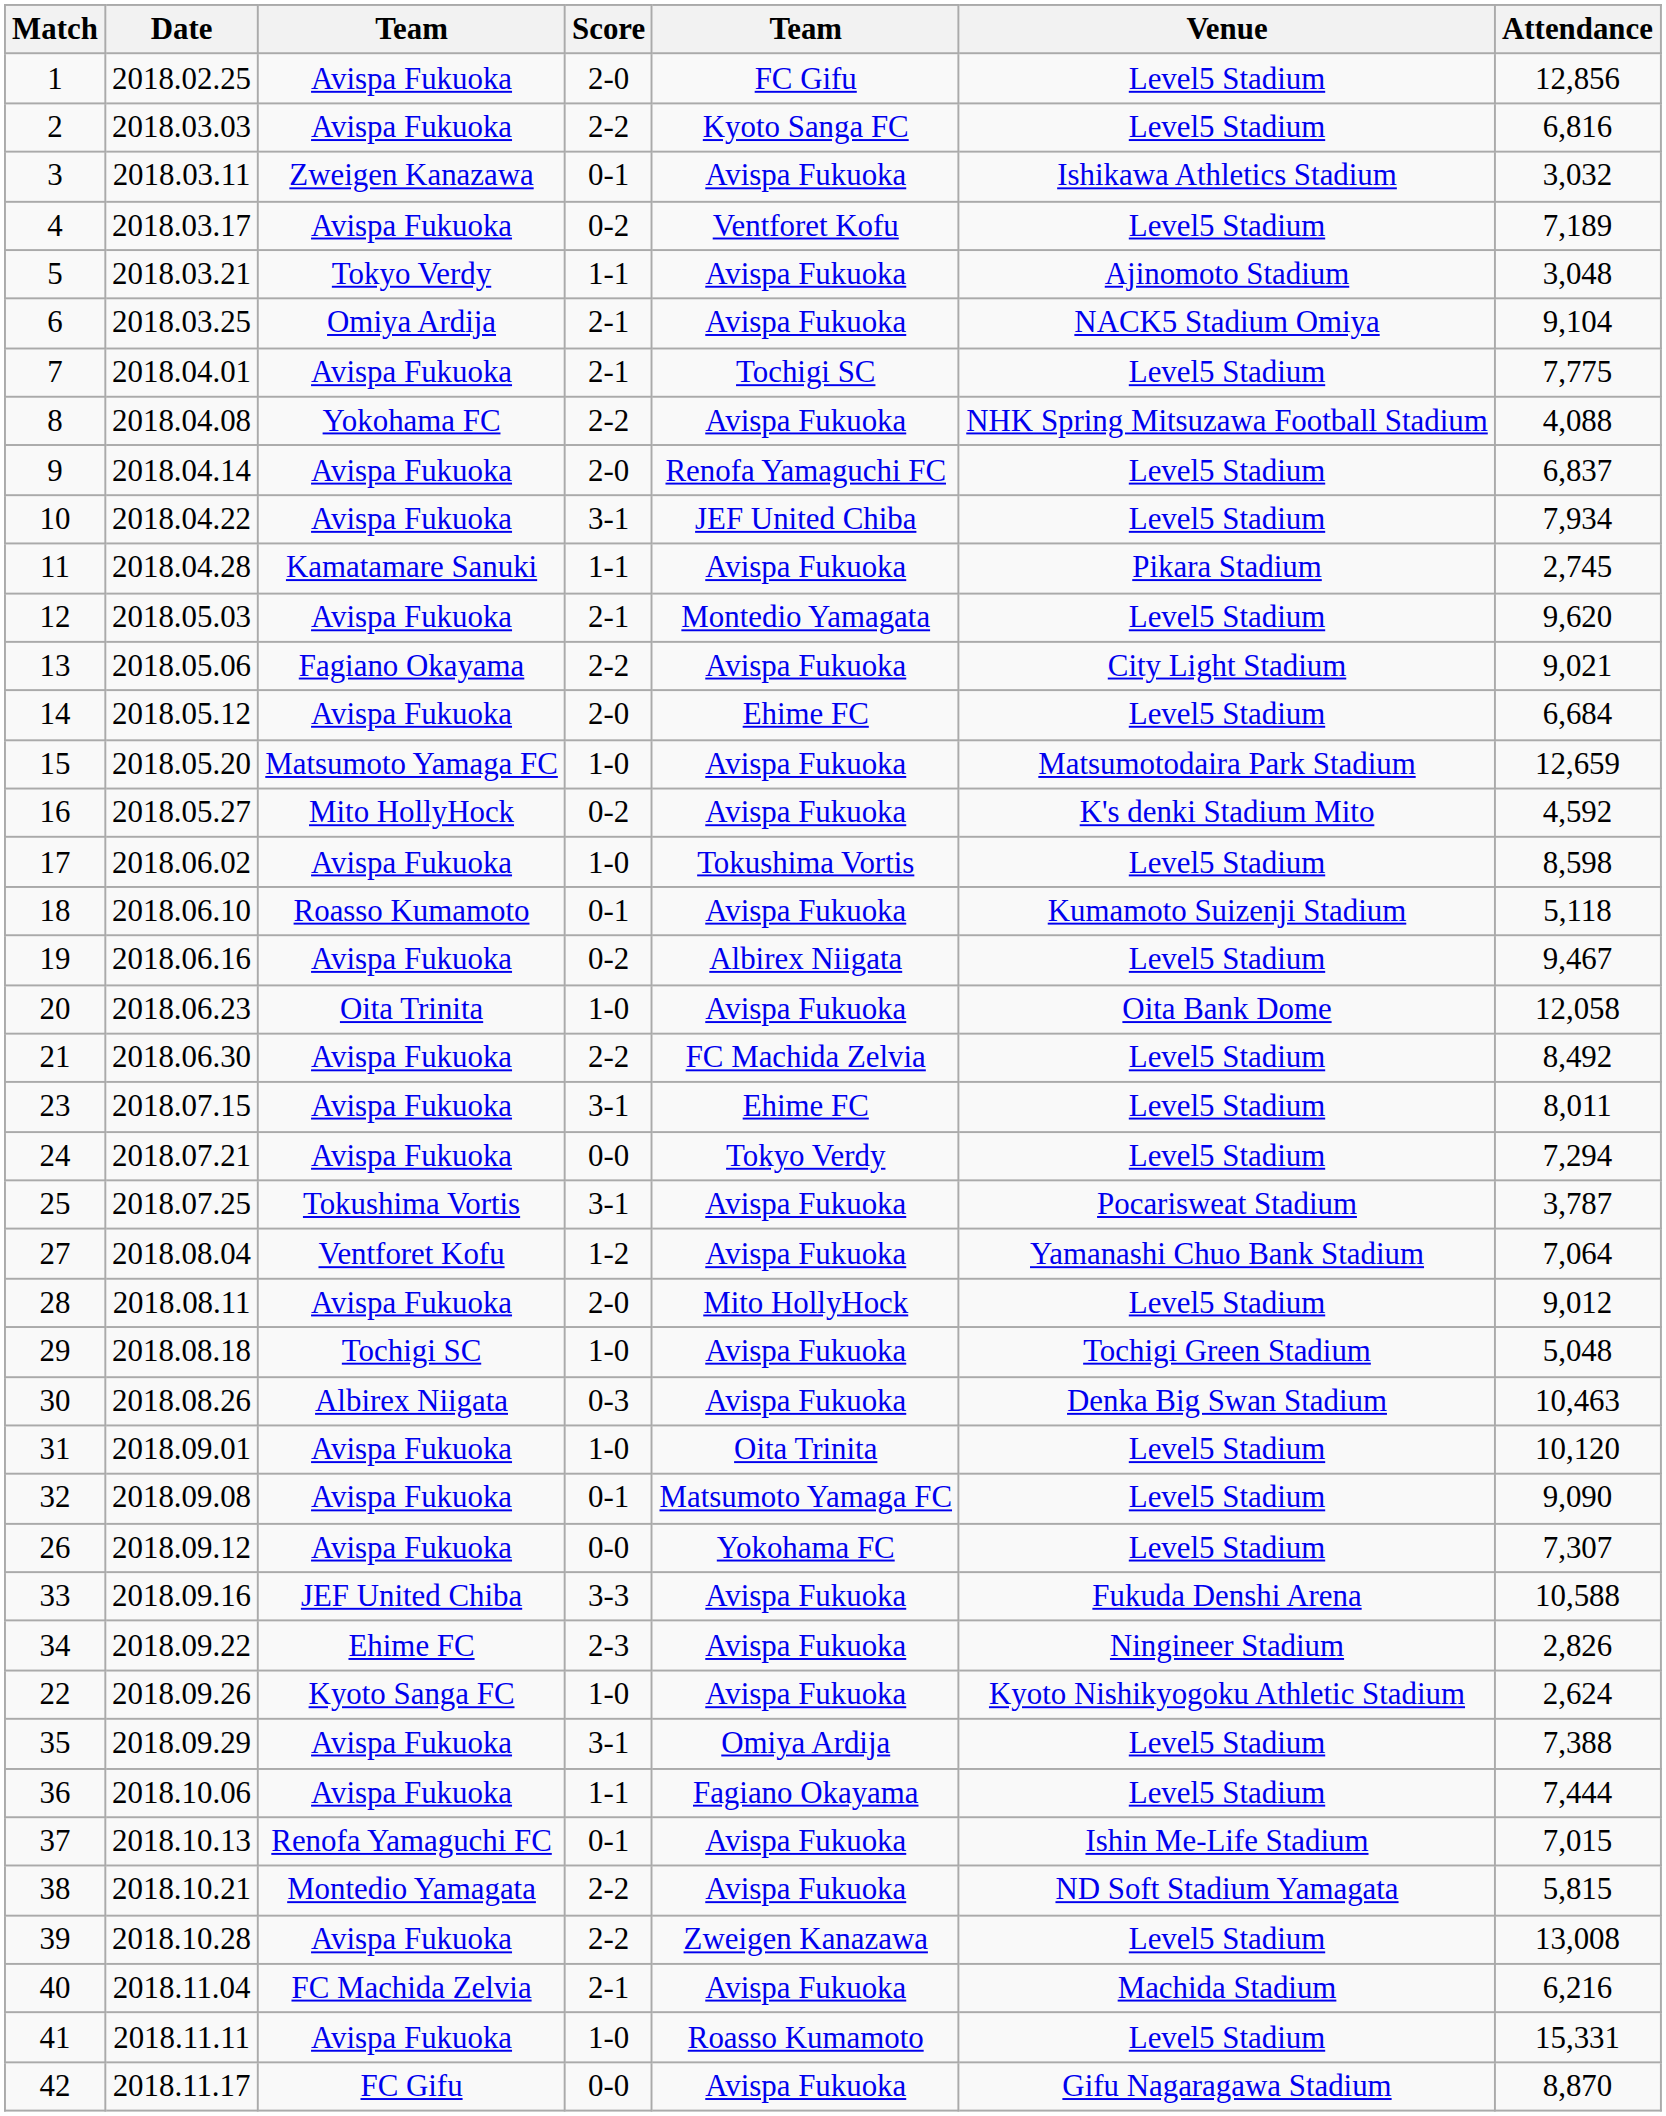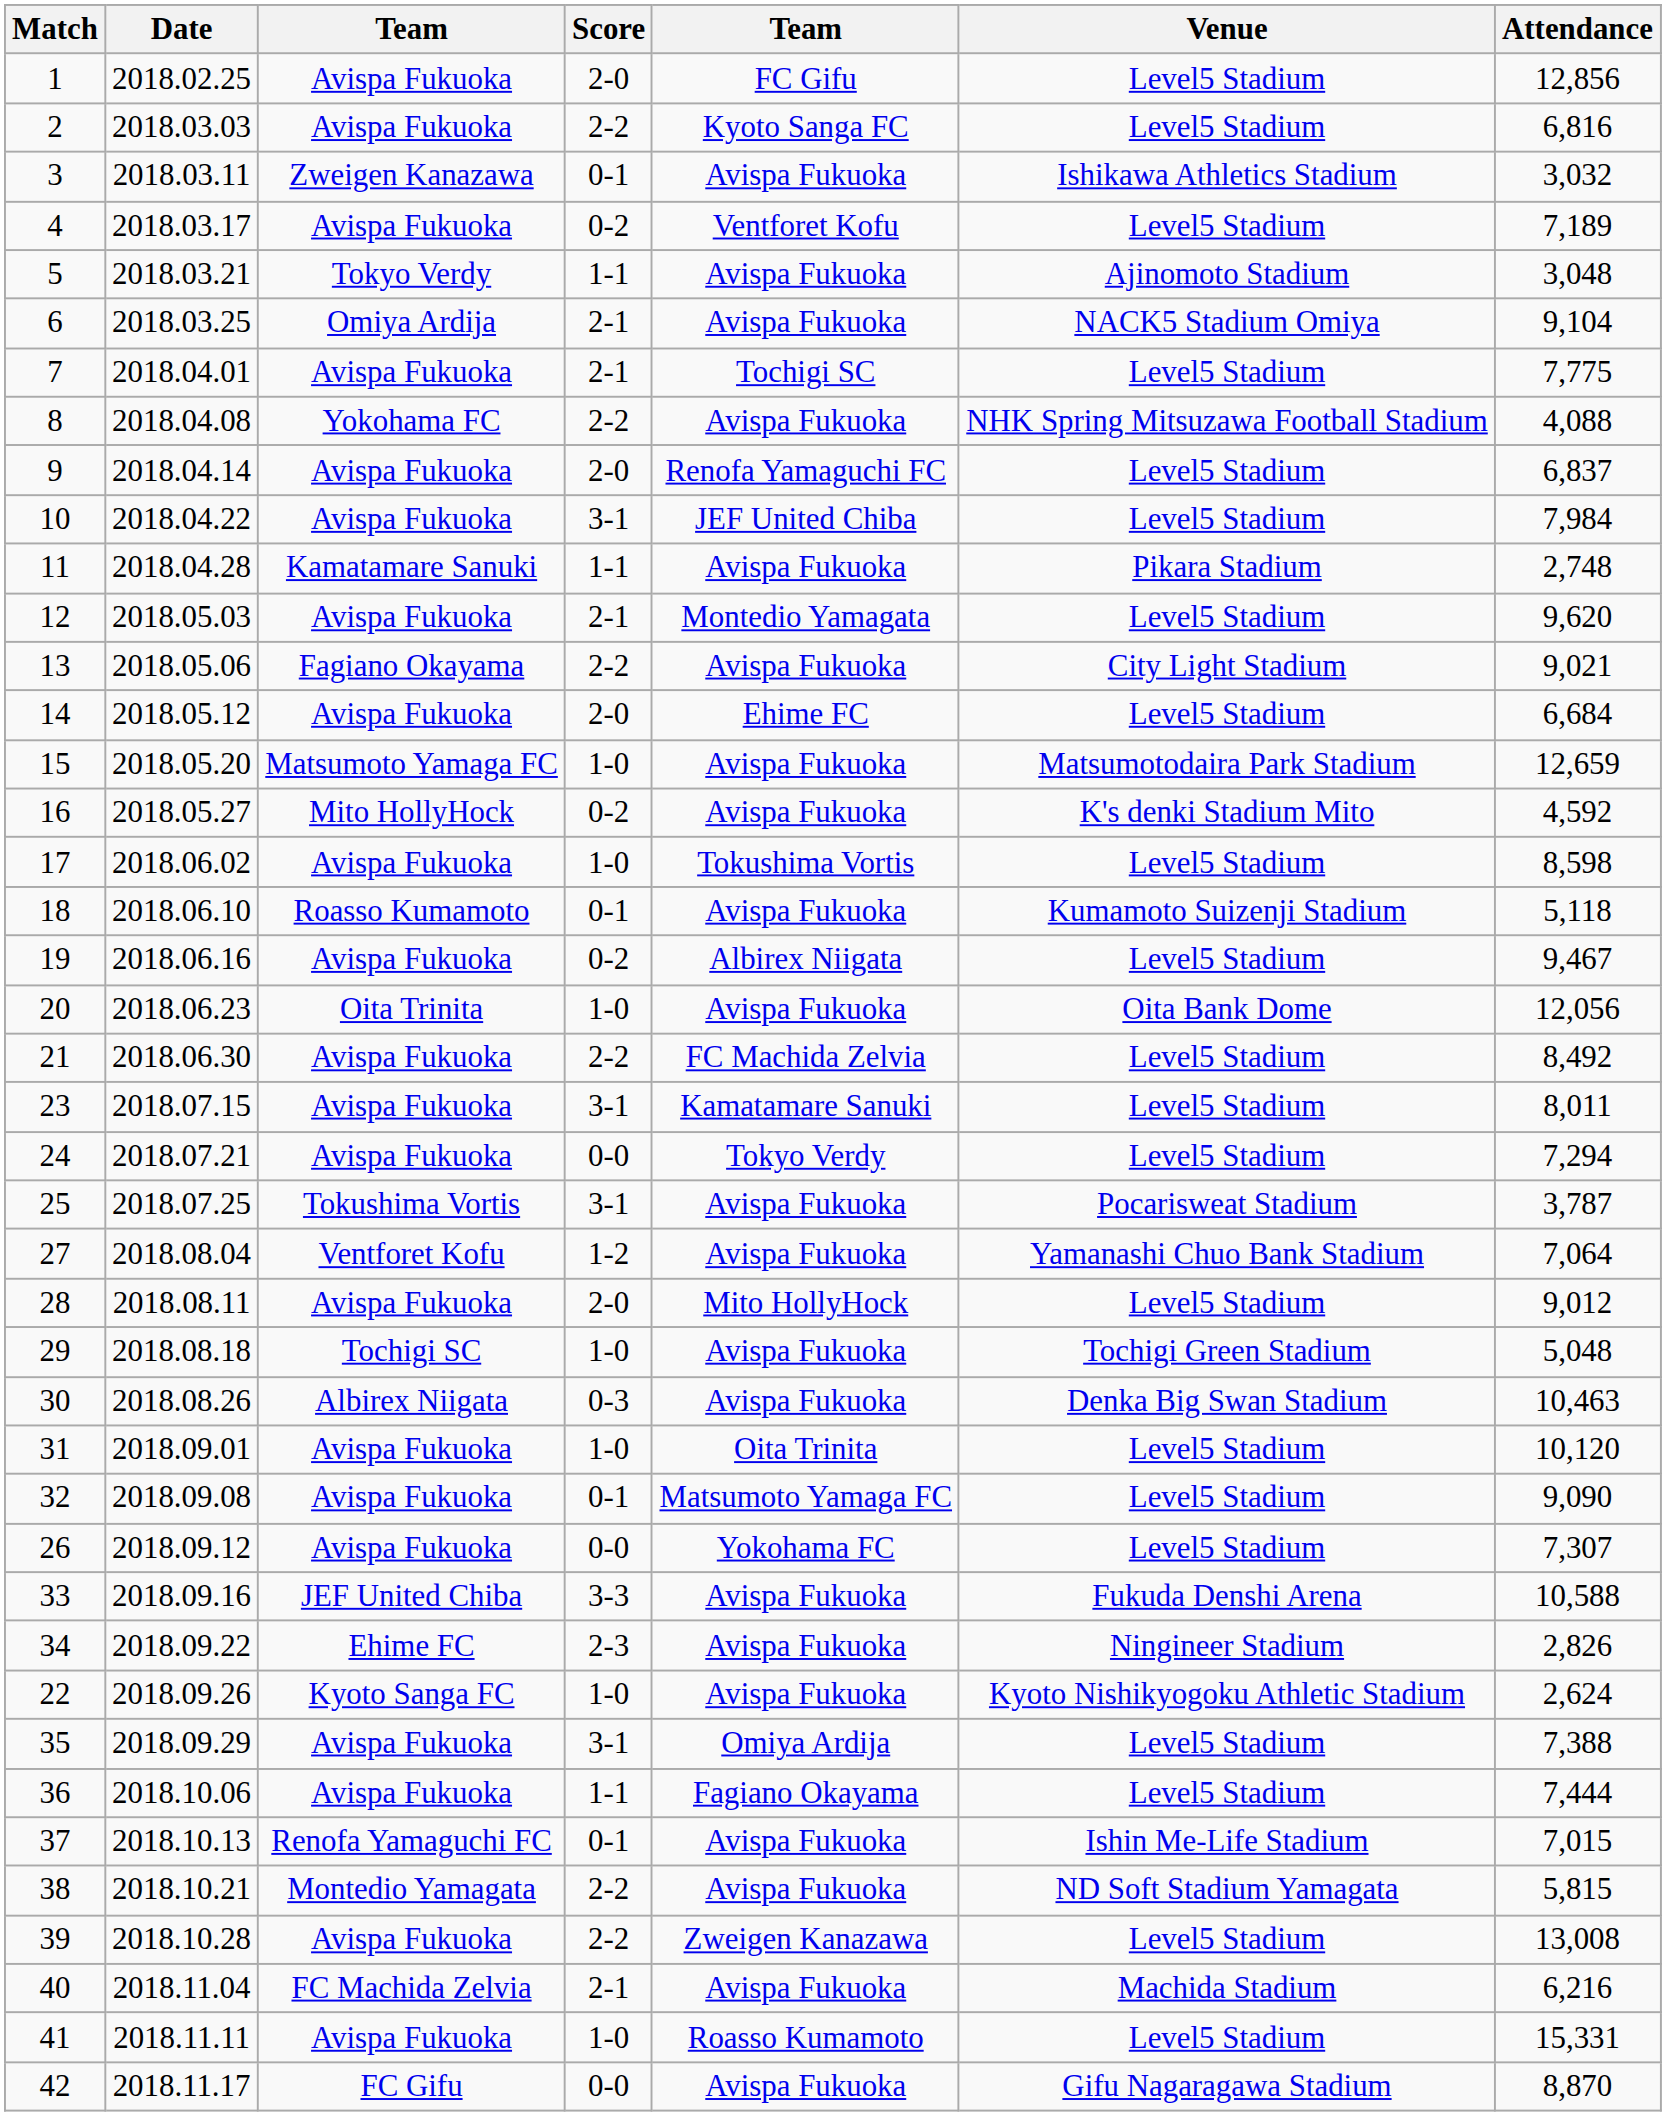10 | Attendance: 7,934 -> 7,984
11 | Attendance: 2,745 -> 2,748
20 | Attendance: 12,058 -> 12,056
23 | column 5: Ehime FC -> Kamatamare Sanuki
